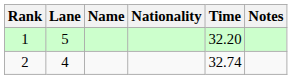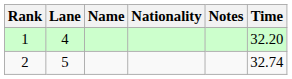columns swapped: Time <-> Notes
1 | Lane: 5 -> 4
2 | Lane: 4 -> 5
